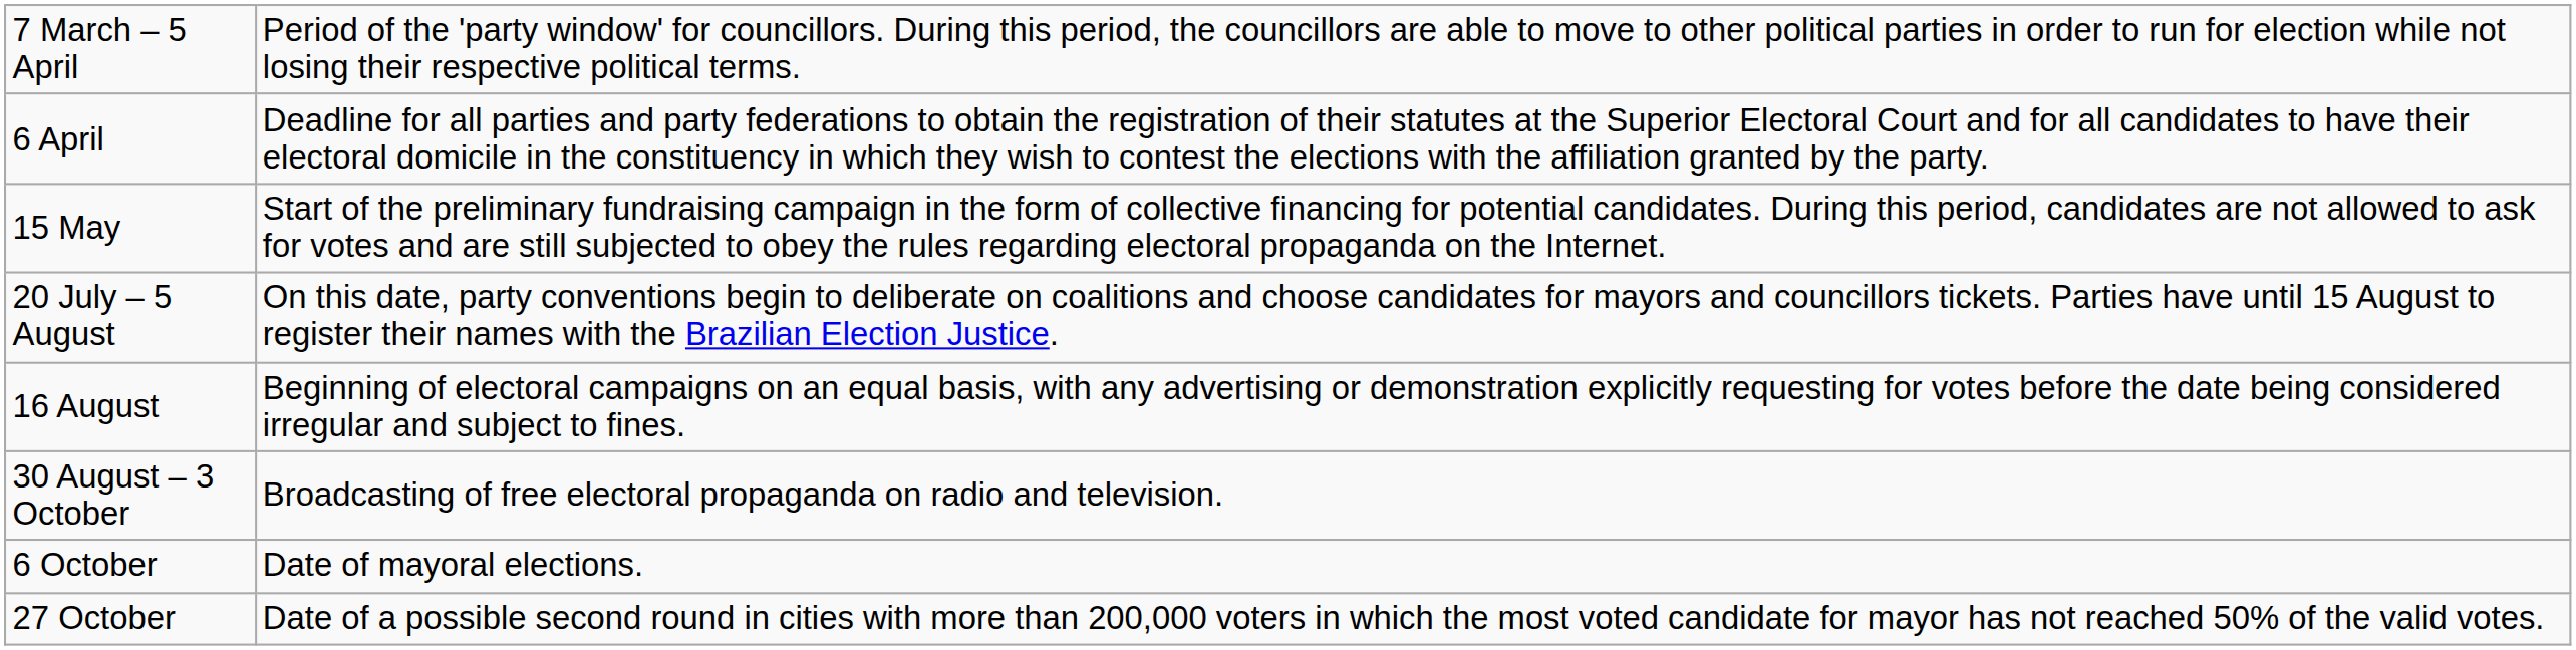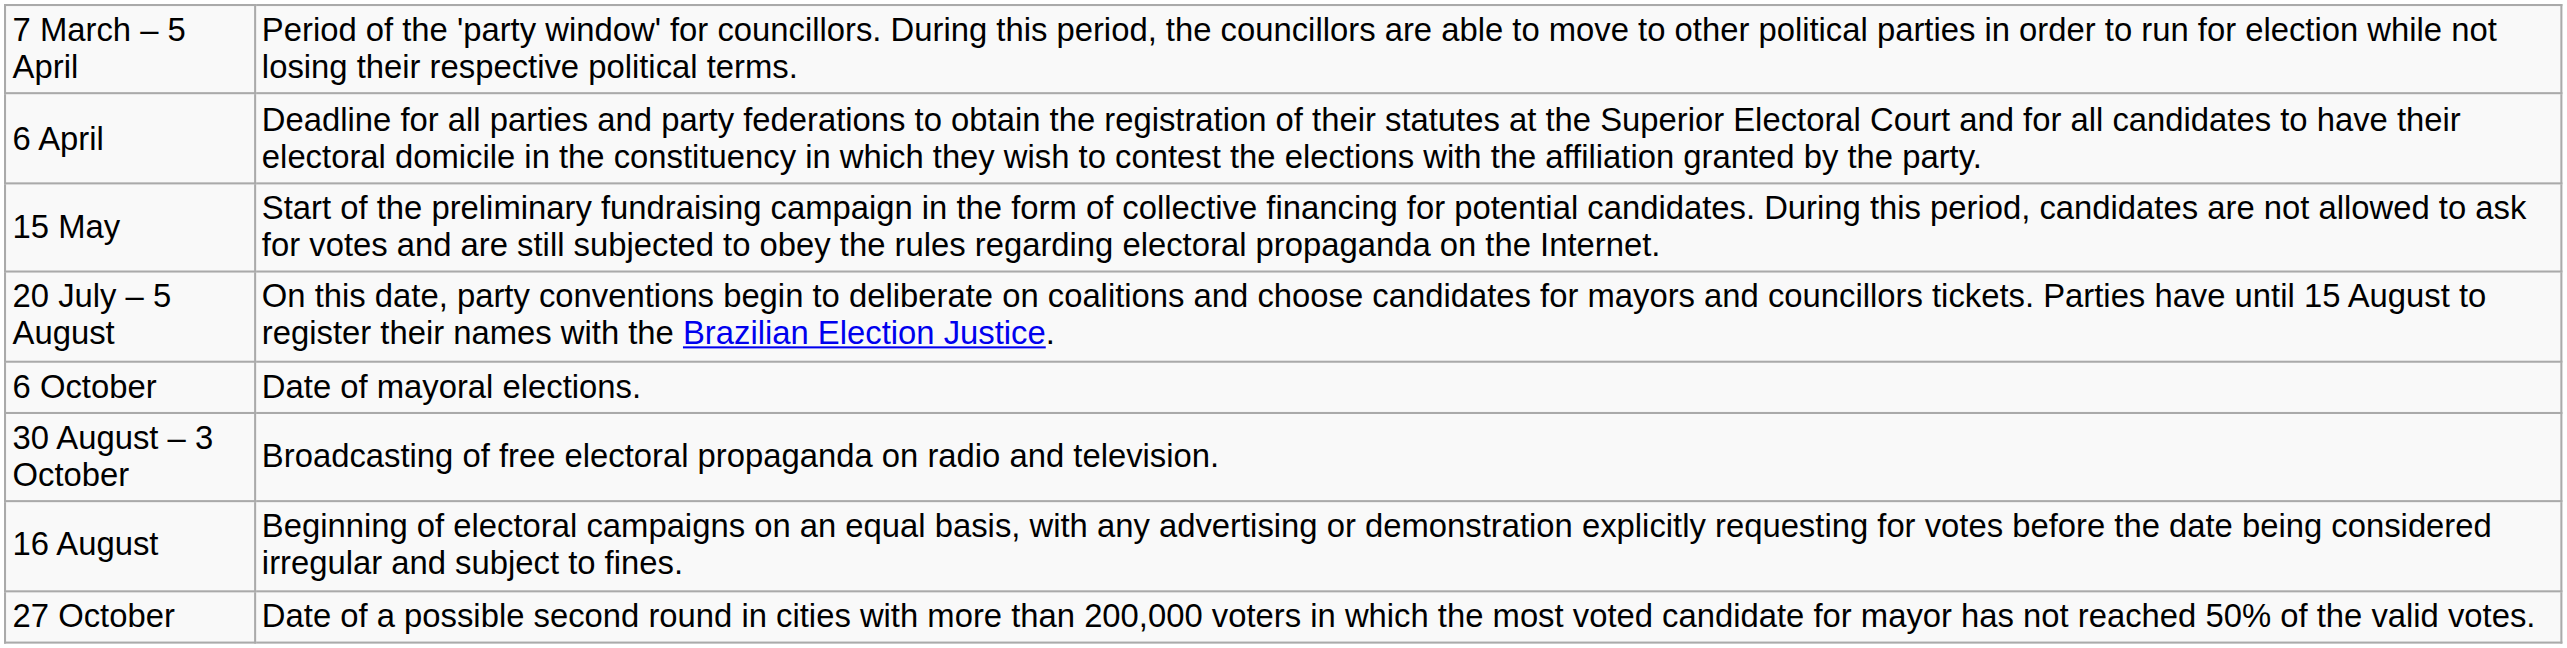rows swapped: 16 August <-> 6 October
